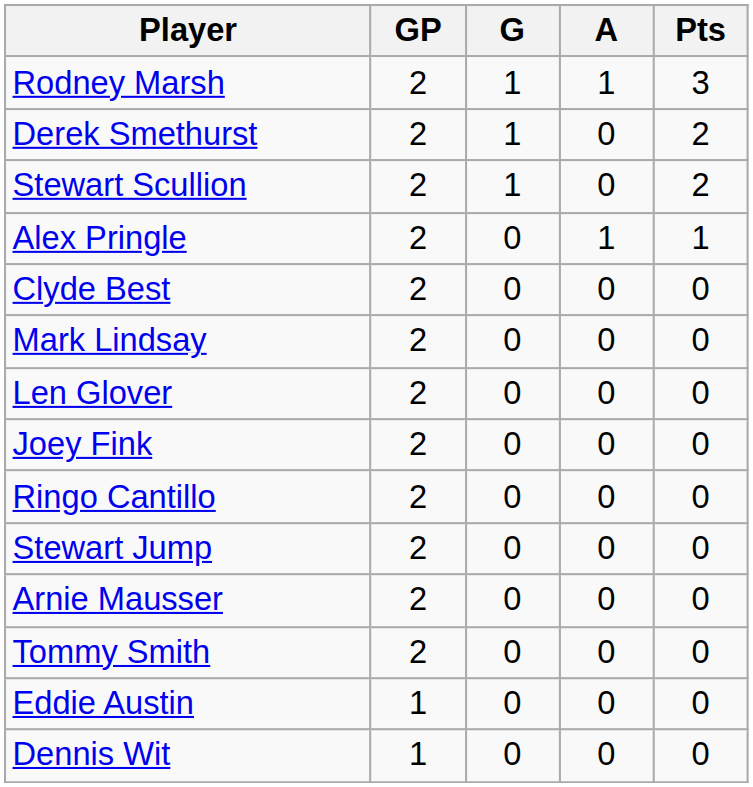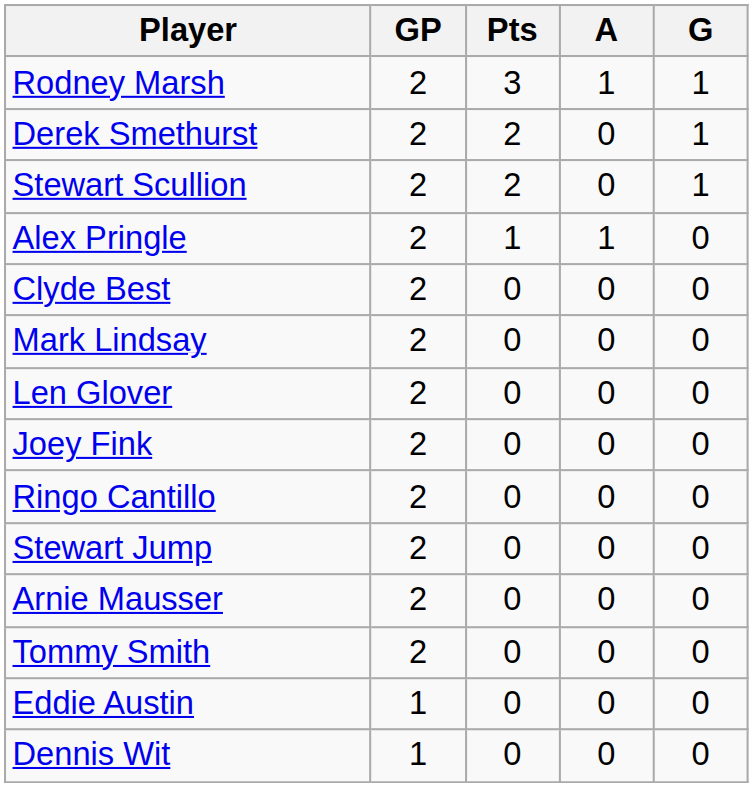columns swapped: G <-> Pts
